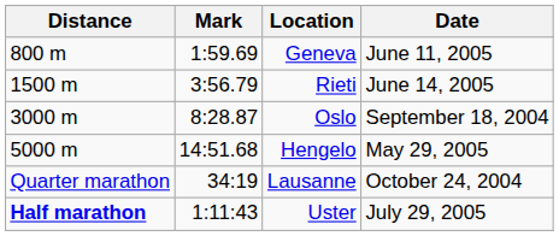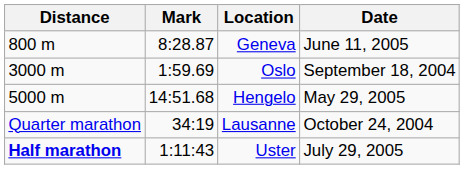Geneva | Mark: 1:59.69 -> 8:28.87
- row: 1500 m | 3:56.79 | Rieti | June 14, 2005
Oslo | Mark: 8:28.87 -> 1:59.69
